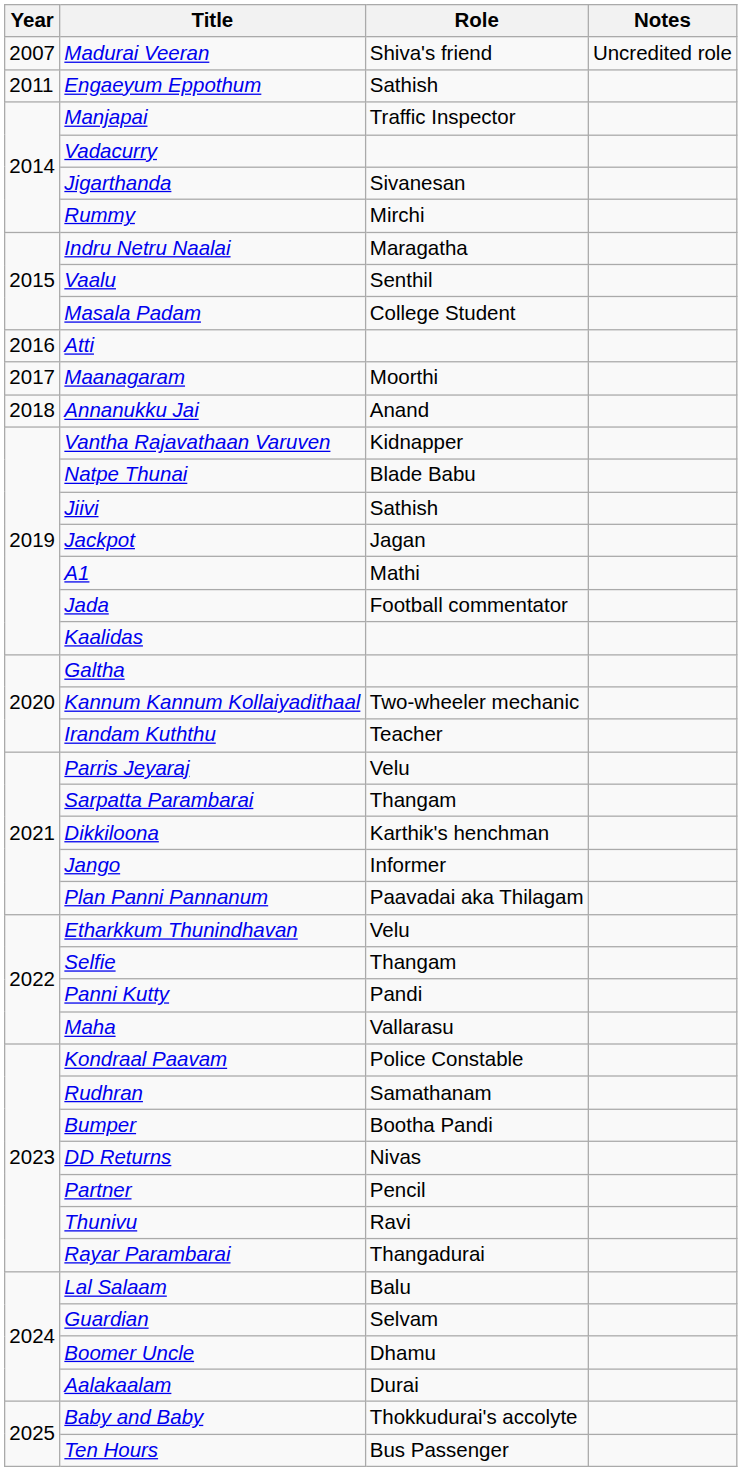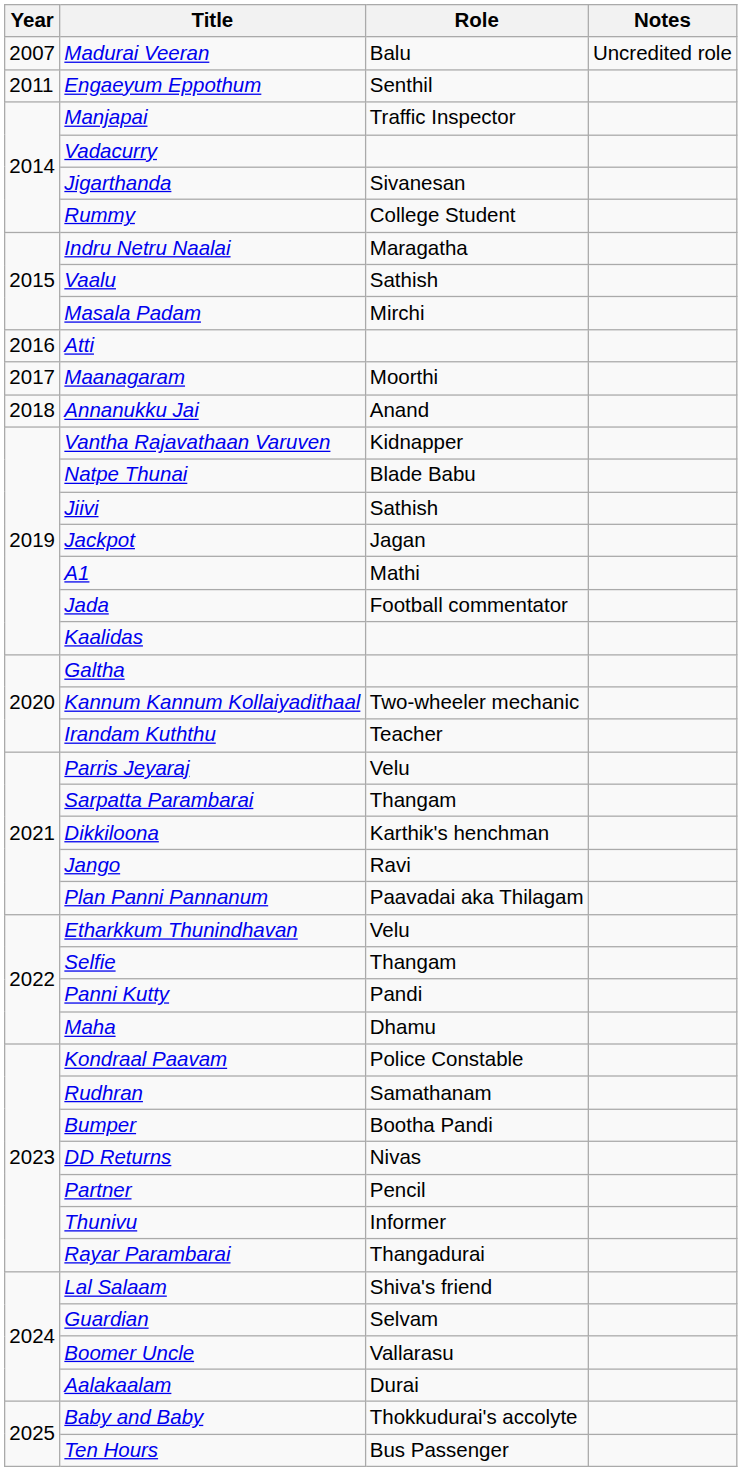Madurai Veeran | Role: Shiva's friend -> Balu
Engaeyum Eppothum | Role: Sathish -> Senthil
Rummy | Role: Mirchi -> College Student
Vaalu | Role: Senthil -> Sathish
Masala Padam | Role: College Student -> Mirchi
Jango | Role: Informer -> Ravi
Maha | Role: Vallarasu -> Dhamu
Thunivu | Role: Ravi -> Informer
Lal Salaam | Role: Balu -> Shiva's friend
Boomer Uncle | Role: Dhamu -> Vallarasu
